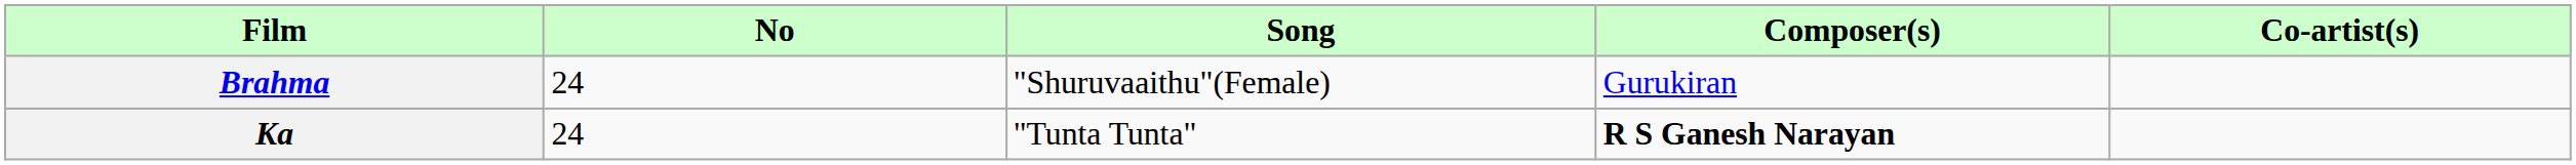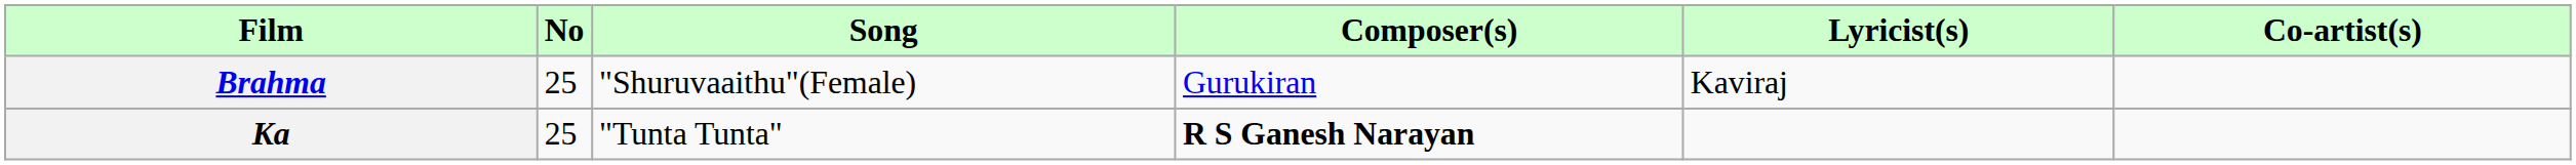+ column: Lyricist(s) | Kaviraj
Brahma | No: 24 -> 25
Ka | No: 24 -> 25
